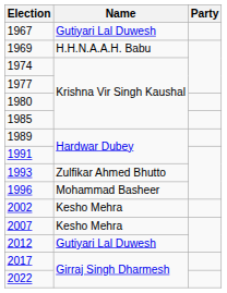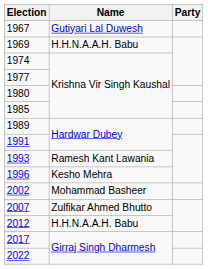1993 | Name: Zulfikar Ahmed Bhutto -> Ramesh Kant Lawania
1996 | Name: Mohammad Basheer -> Kesho Mehra
2002 | Name: Kesho Mehra -> Mohammad Basheer
2007 | Name: Kesho Mehra -> Zulfikar Ahmed Bhutto
2012 | Name: Gutiyari Lal Duwesh -> H.H.N.A.A.H. Babu
